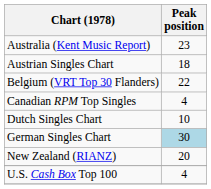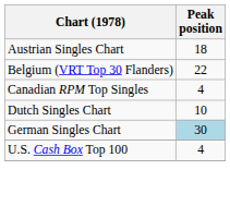- row: Australia (Kent Music Report) | 23
- row: New Zealand (RIANZ) | 20
